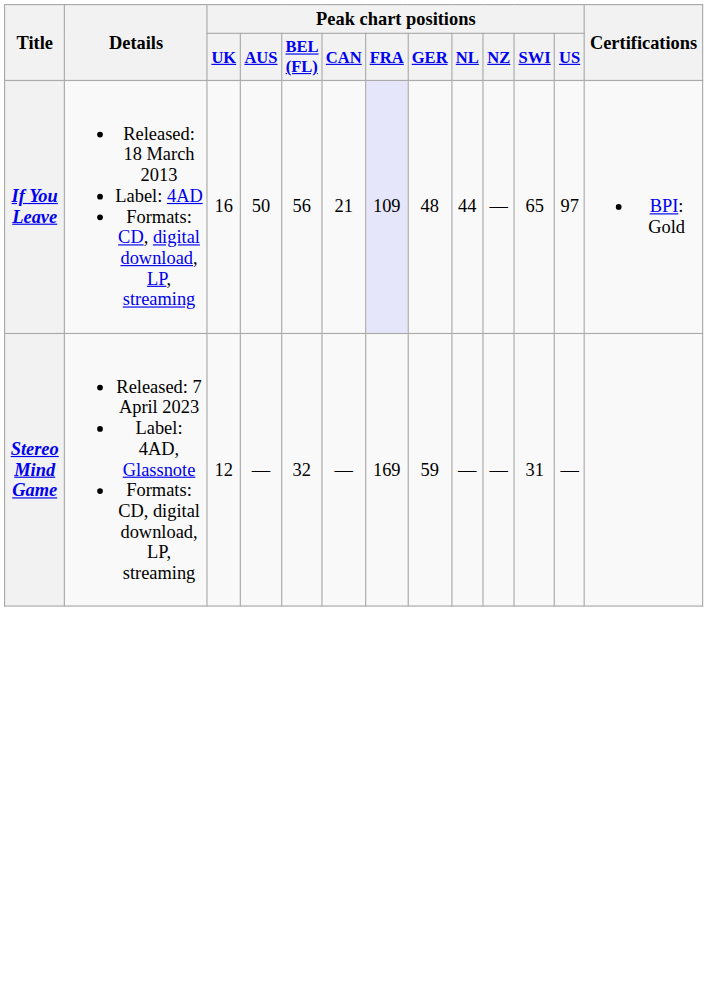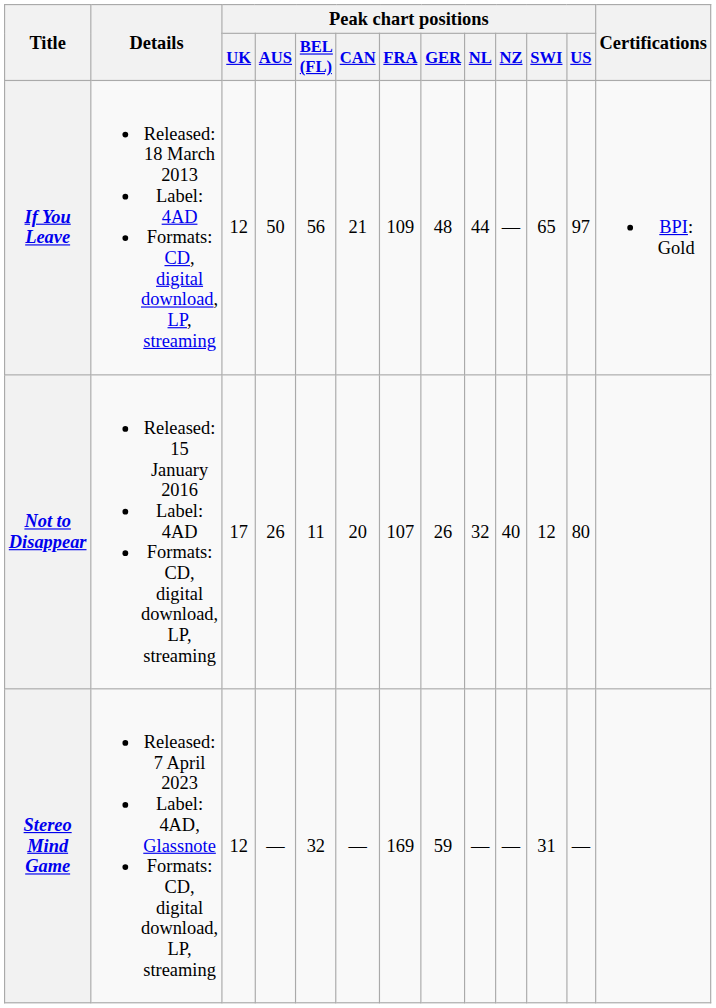If You Leave | Peak chart positions / UK: 16 -> 12
If You Leave | Peak chart positions / FRA: lavender background -> no background
+ row: Not to Disappear | Released: 15 January 2016 Label: 4AD Formats: CD, digital download, LP, streaming | 17 | 26 | 11 | 20 | 107 | 26 | 32 | 40 | 12 | 80
